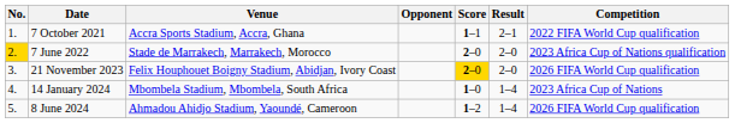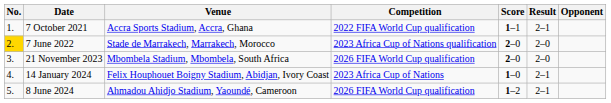columns swapped: Opponent <-> Competition
21 November 2023 | Venue: Felix Houphouet Boigny Stadium, Abidjan, Ivory Coast -> Mbombela Stadium, Mbombela, South Africa
21 November 2023 | Score: gold background -> no background
14 January 2024 | Venue: Mbombela Stadium, Mbombela, South Africa -> Felix Houphouet Boigny Stadium, Abidjan, Ivory Coast
14 January 2024 | Result: 1–4 -> 2–1
8 June 2024 | Result: 1–4 -> 2–1
